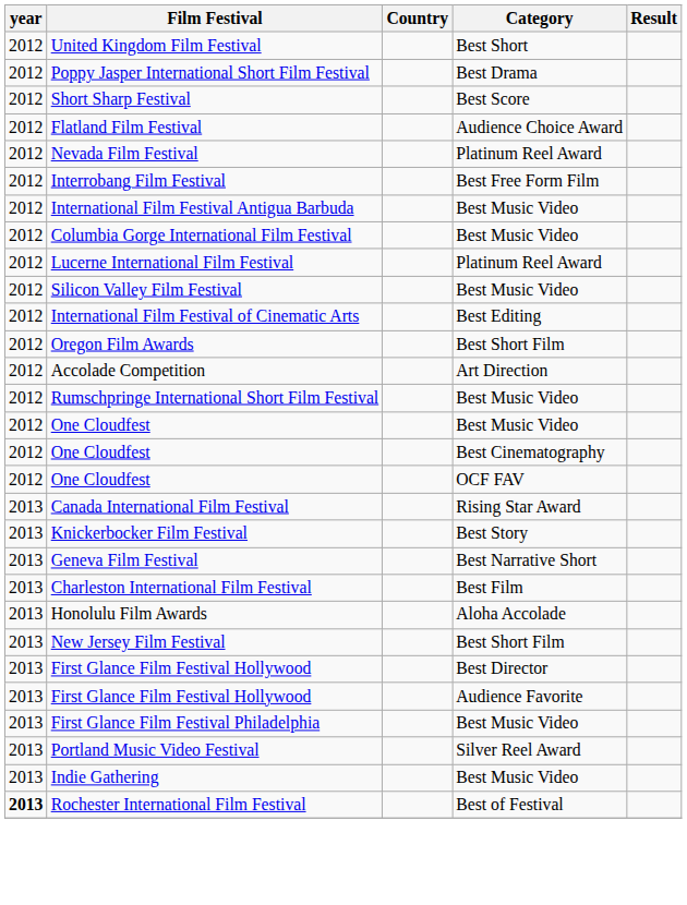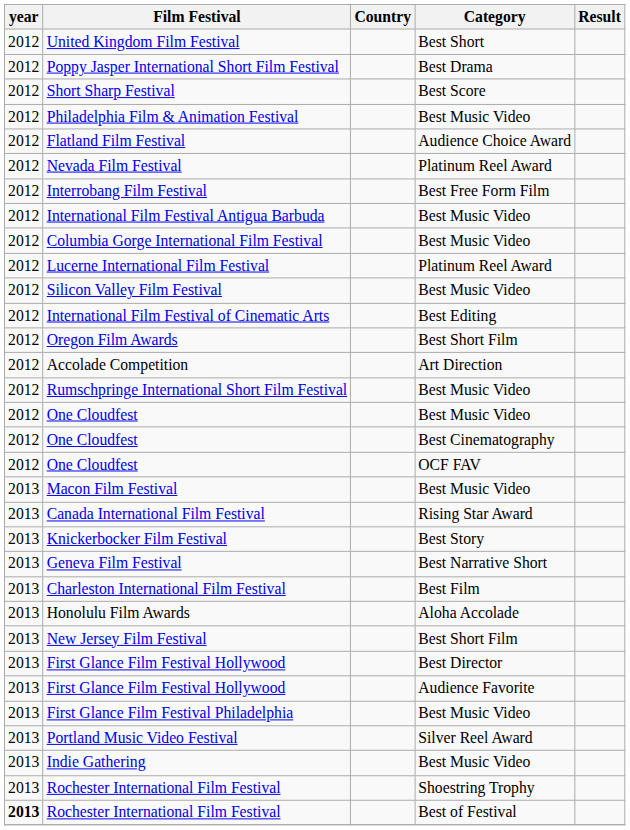+ row: 2012 | Philadelphia Film & Animation Festival | Best Music Video
+ row: 2013 | Macon Film Festival | Best Music Video
+ row: 2013 | Rochester International Film Festival | Shoestring Trophy
